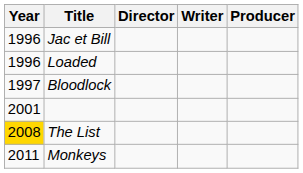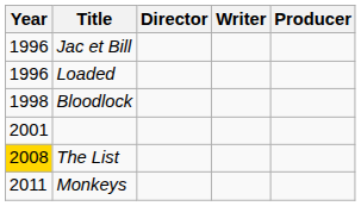Bloodlock | Year: 1997 -> 1998
